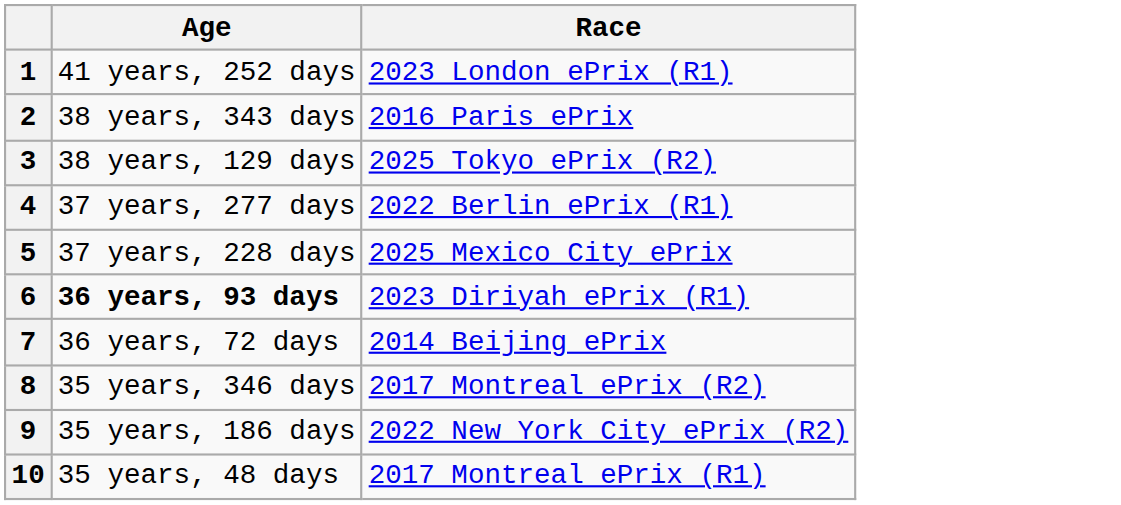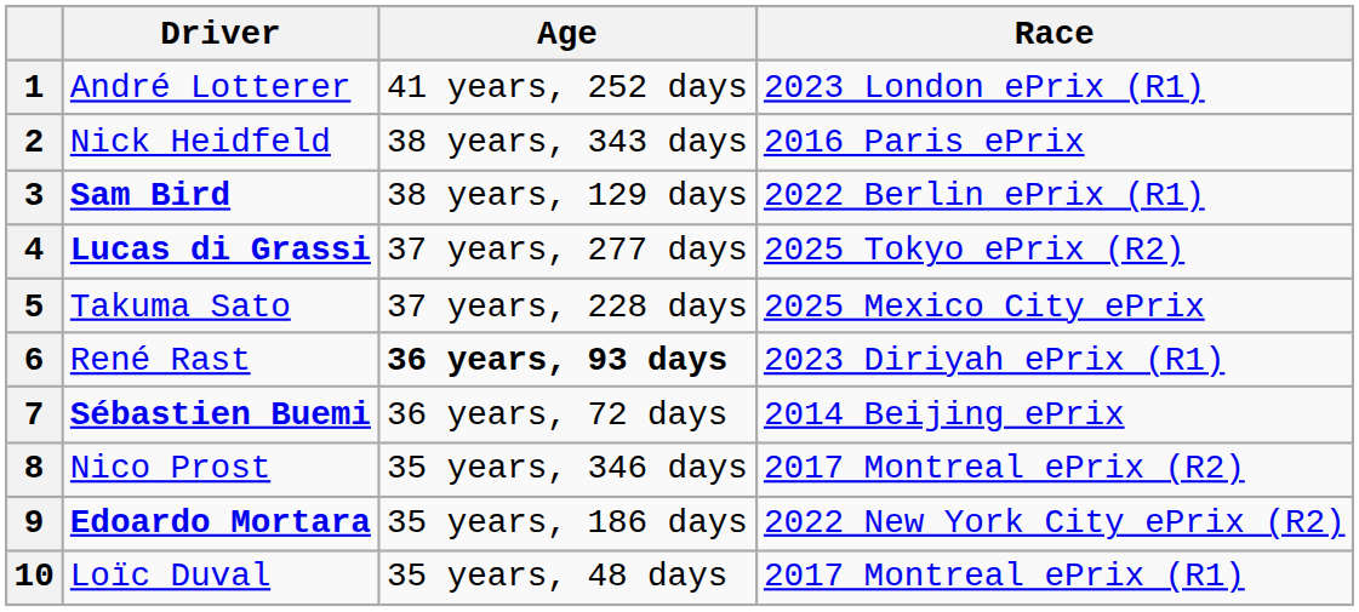+ column: Driver | André Lotterer | Nick Heidfeld | Sam Bird | Lucas di Grassi | Takuma Sato | René Rast | Sébastien Buemi | Nico Prost | Edoardo Mortara | Loïc Duval
3 | Race: 2025 Tokyo ePrix (R2) -> 2022 Berlin ePrix (R1)
4 | Race: 2022 Berlin ePrix (R1) -> 2025 Tokyo ePrix (R2)
